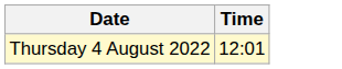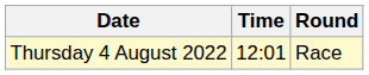+ column: Round | Race
